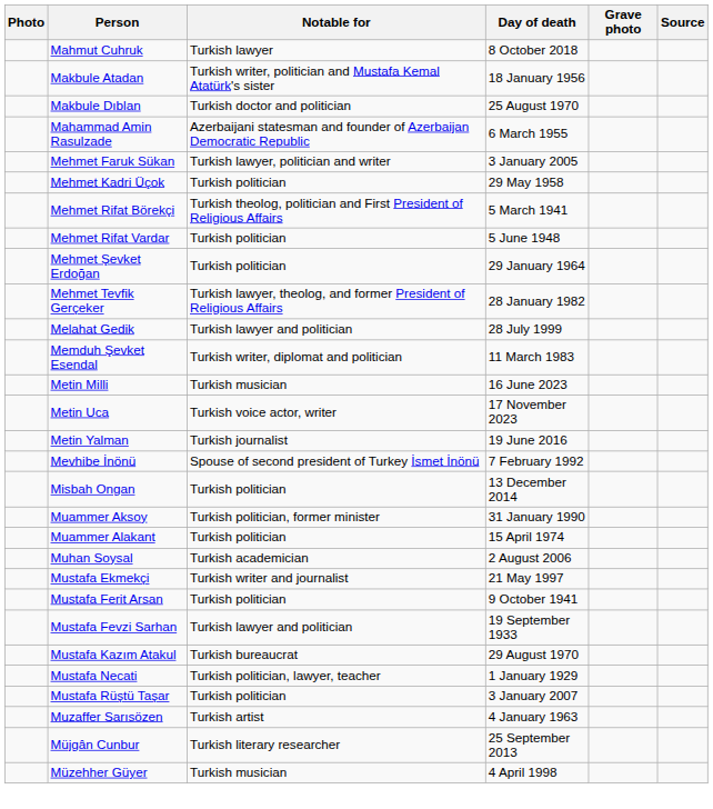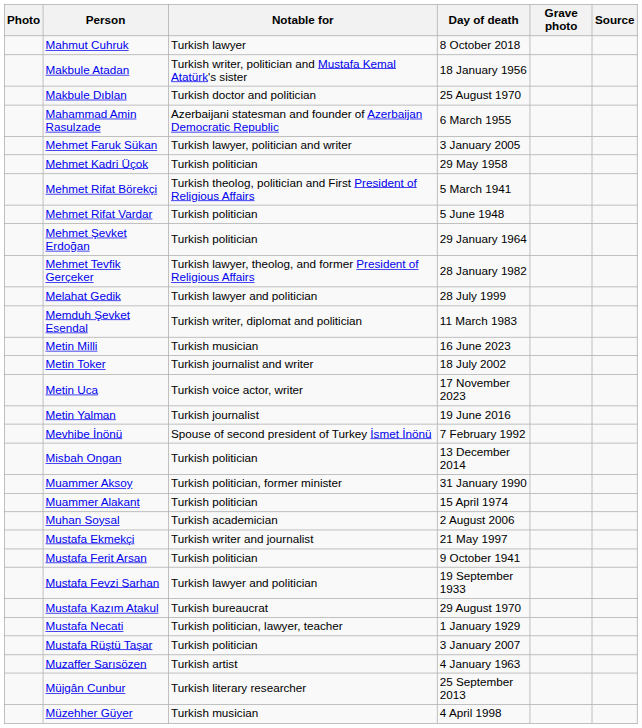+ row: Metin Toker | Turkish journalist and writer | 18 July 2002
